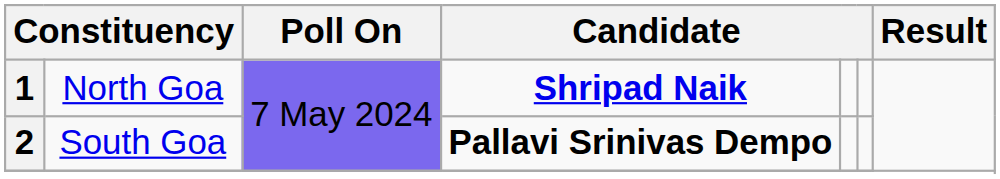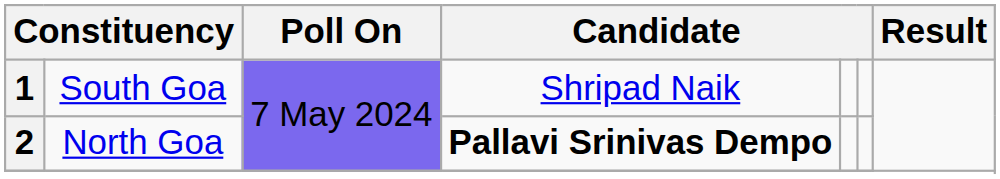1 | column 2: North Goa -> South Goa
1 | column 4: bold -> normal
2 | column 2: South Goa -> North Goa
